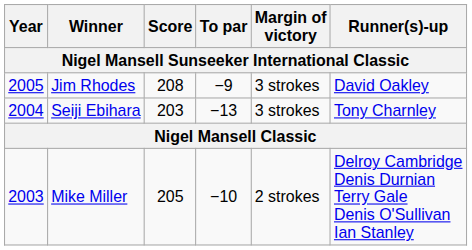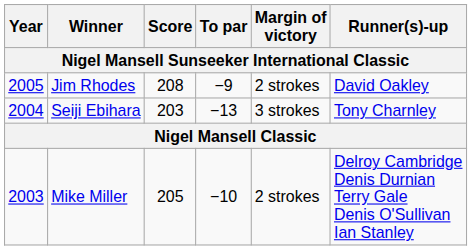Jim Rhodes | Margin of victory: 3 strokes -> 2 strokes
